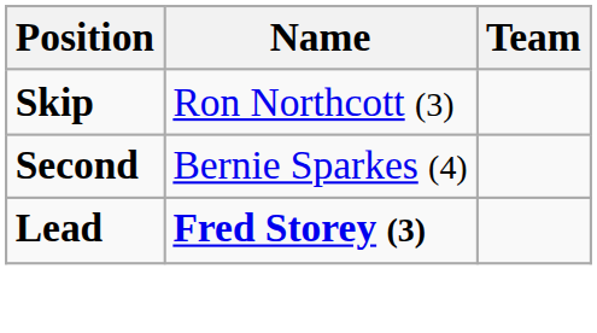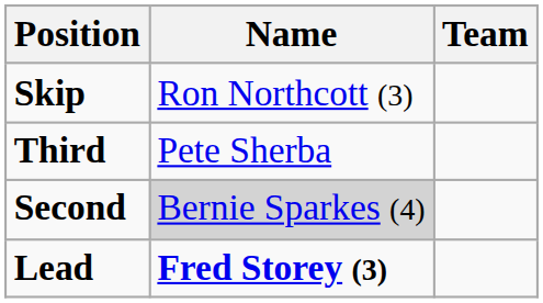+ row: Third | Pete Sherba
Second | Name: no background -> lightgrey background
